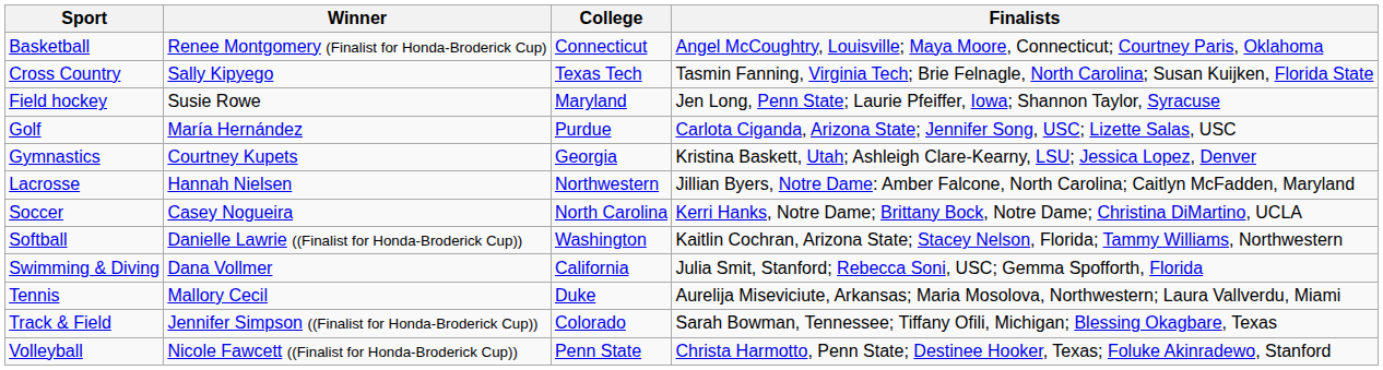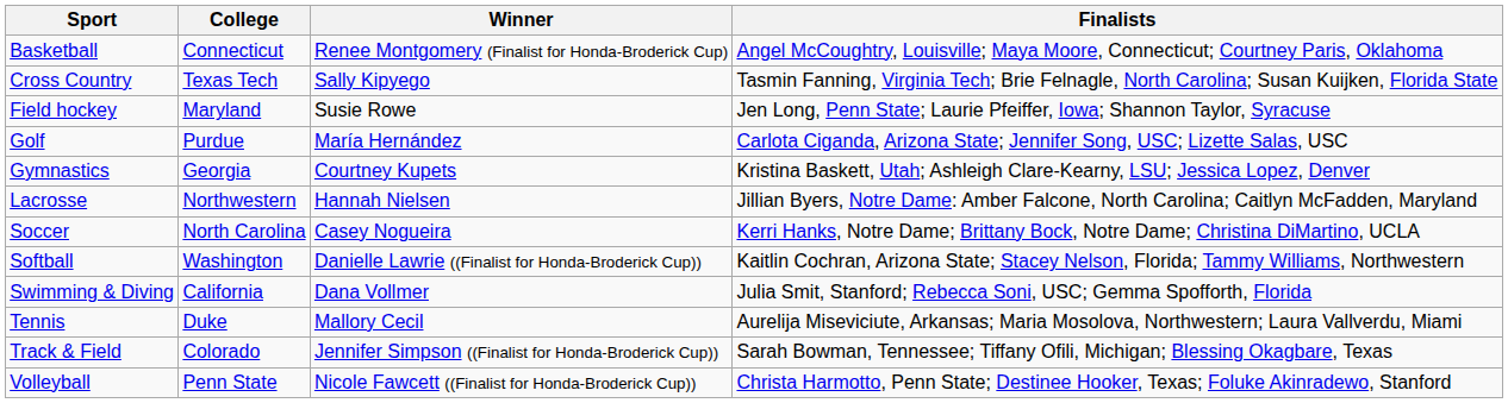columns swapped: Winner <-> College
